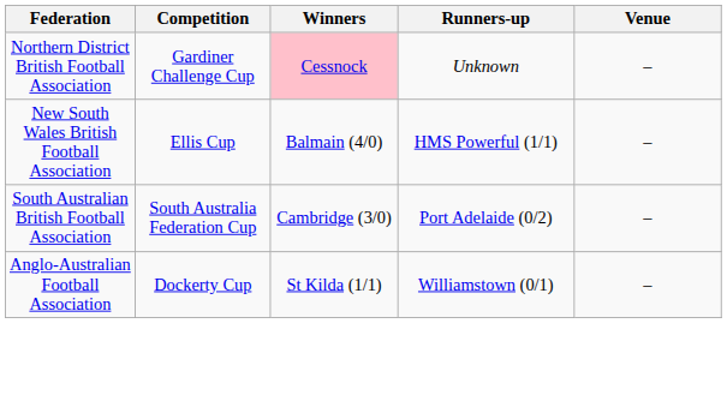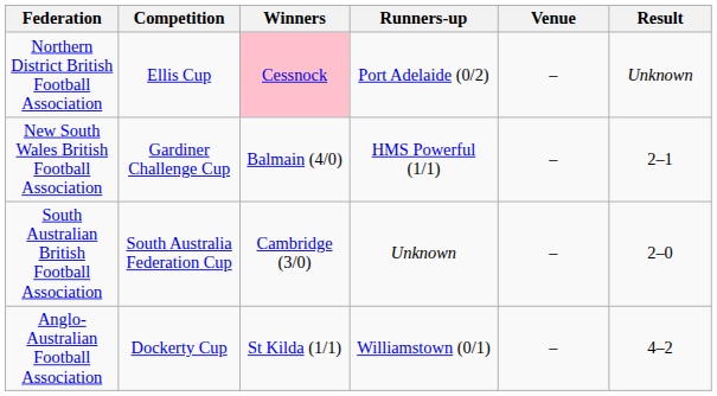+ column: Result | Unknown | 2–1 | 2–0 | 4–2
Northern District British Football Association | Competition: Gardiner Challenge Cup -> Ellis Cup
Northern District British Football Association | Runners-up: Unknown -> Port Adelaide (0/2)
New South Wales British Football Association | Competition: Ellis Cup -> Gardiner Challenge Cup
South Australian British Football Association | Runners-up: Port Adelaide (0/2) -> Unknown
